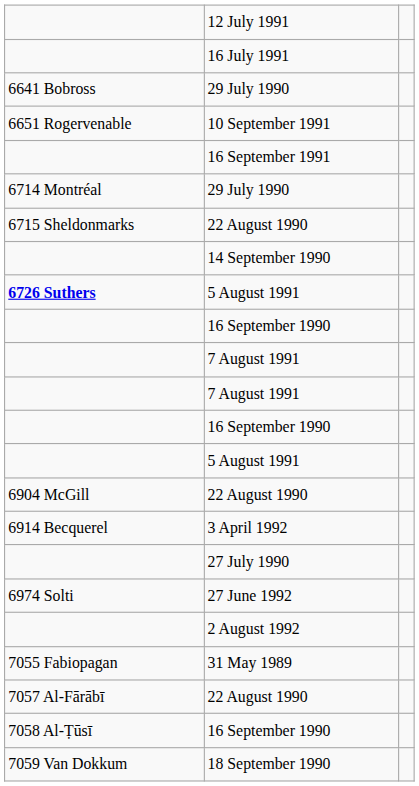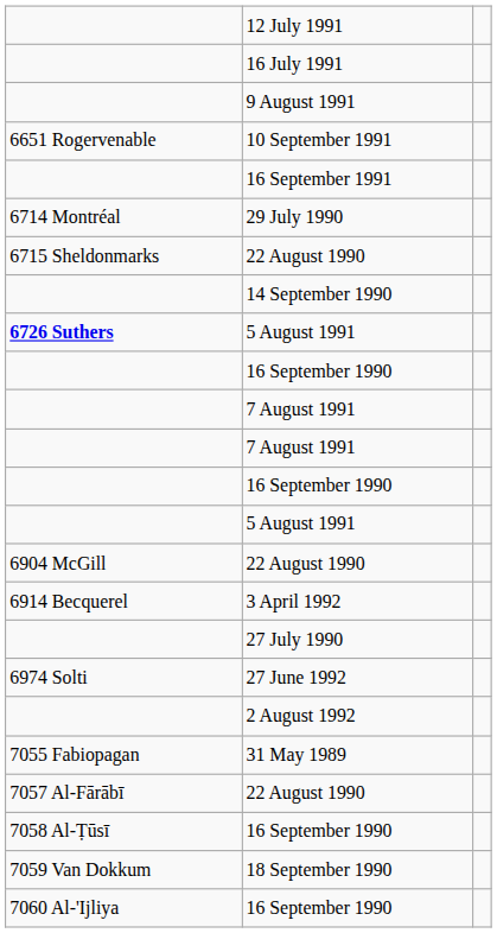- row: 6641 Bobross | 29 July 1990
+ row: 9 August 1991
+ row: 7060 Al-'Ijliya | 16 September 1990
